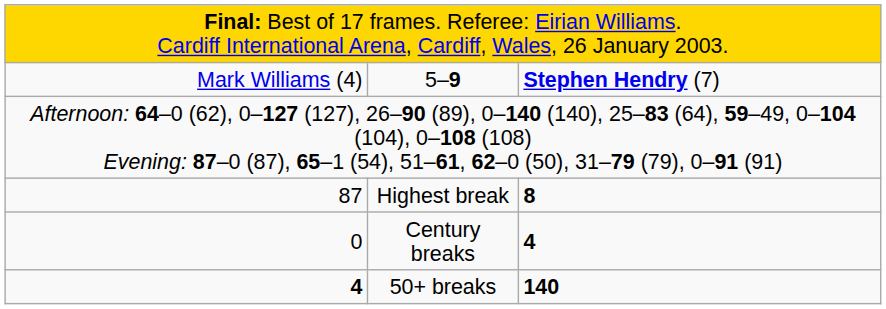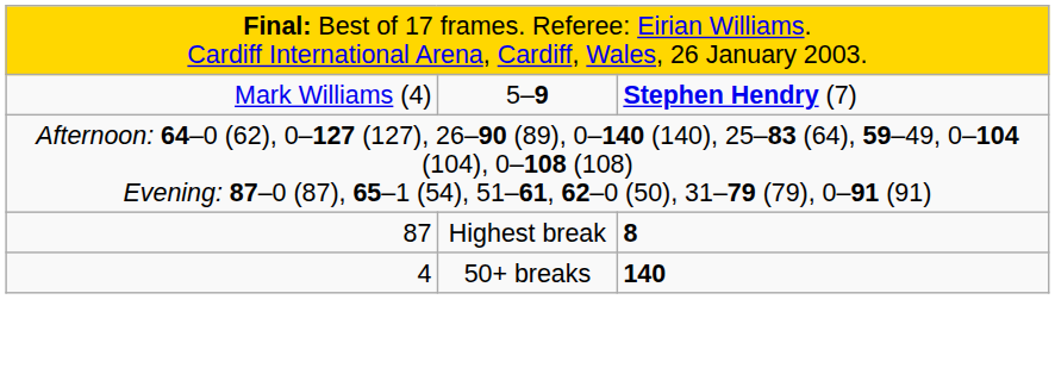- row: 0 | Century breaks | 4
50+ breaks | column 1: bold -> normal
